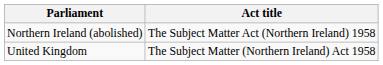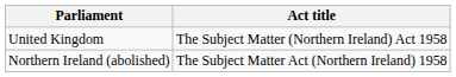rows swapped: Northern Ireland (abolished) <-> United Kingdom
